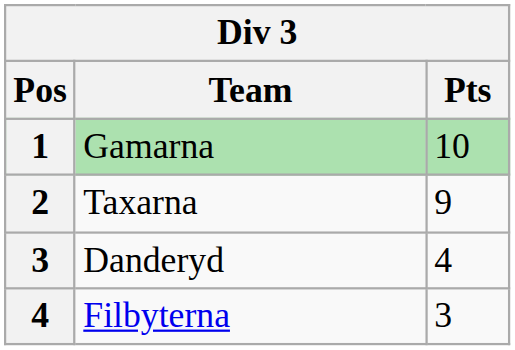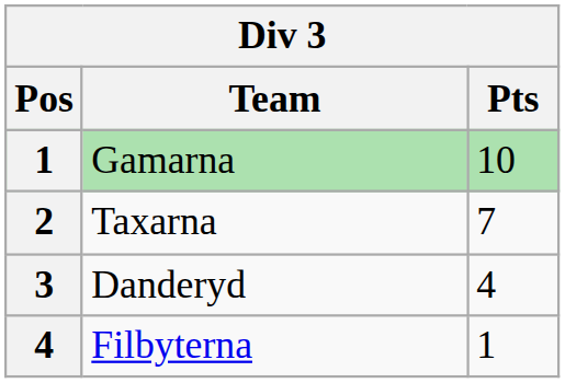Taxarna | Pts: 9 -> 7
Filbyterna | Pts: 3 -> 1
